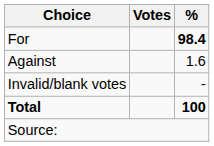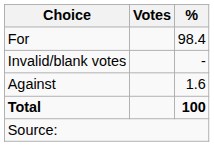For | %: bold -> normal
rows swapped: Against <-> Invalid/blank votes
